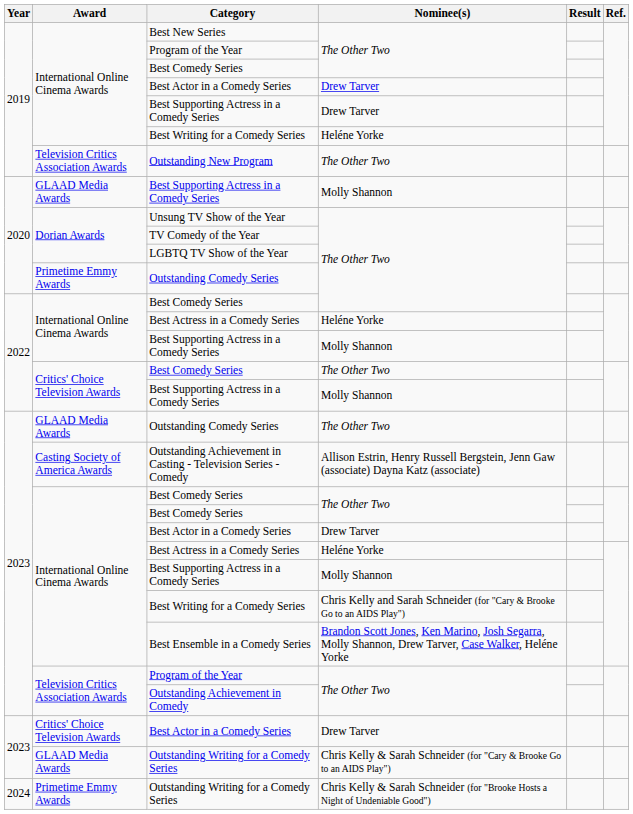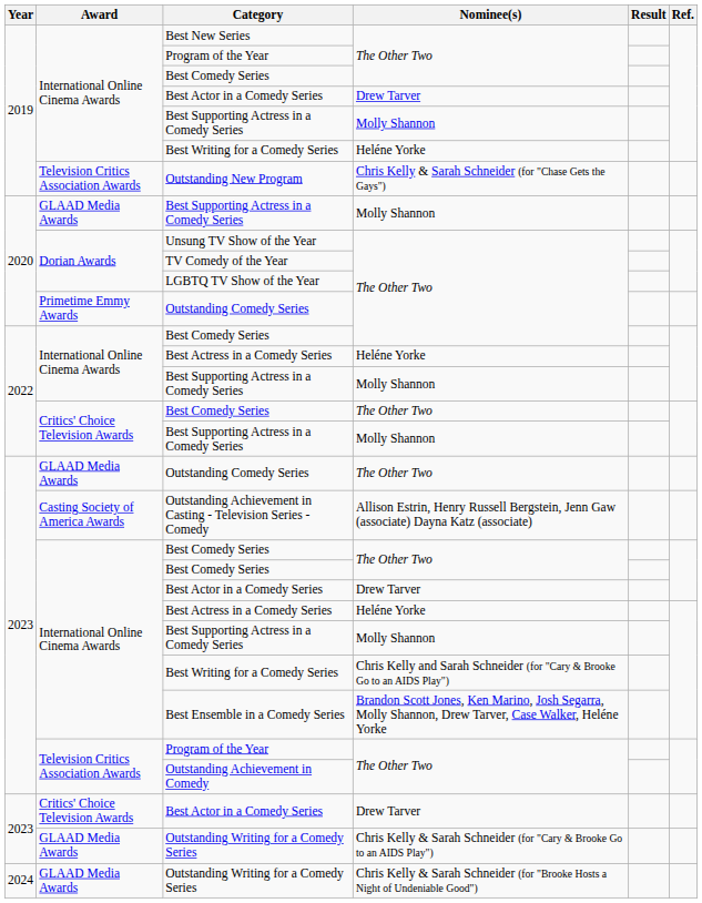2019 / Best Supporting Actress in a Comedy Series | Nominee(s): Drew Tarver -> Molly Shannon
Outstanding New Program | Nominee(s): The Other Two -> Chris Kelly & Sarah Schneider (for "Chase Gets the Gays")
2024 / Outstanding Writing for a Comedy Series | Award: Primetime Emmy Awards -> GLAAD Media Awards
